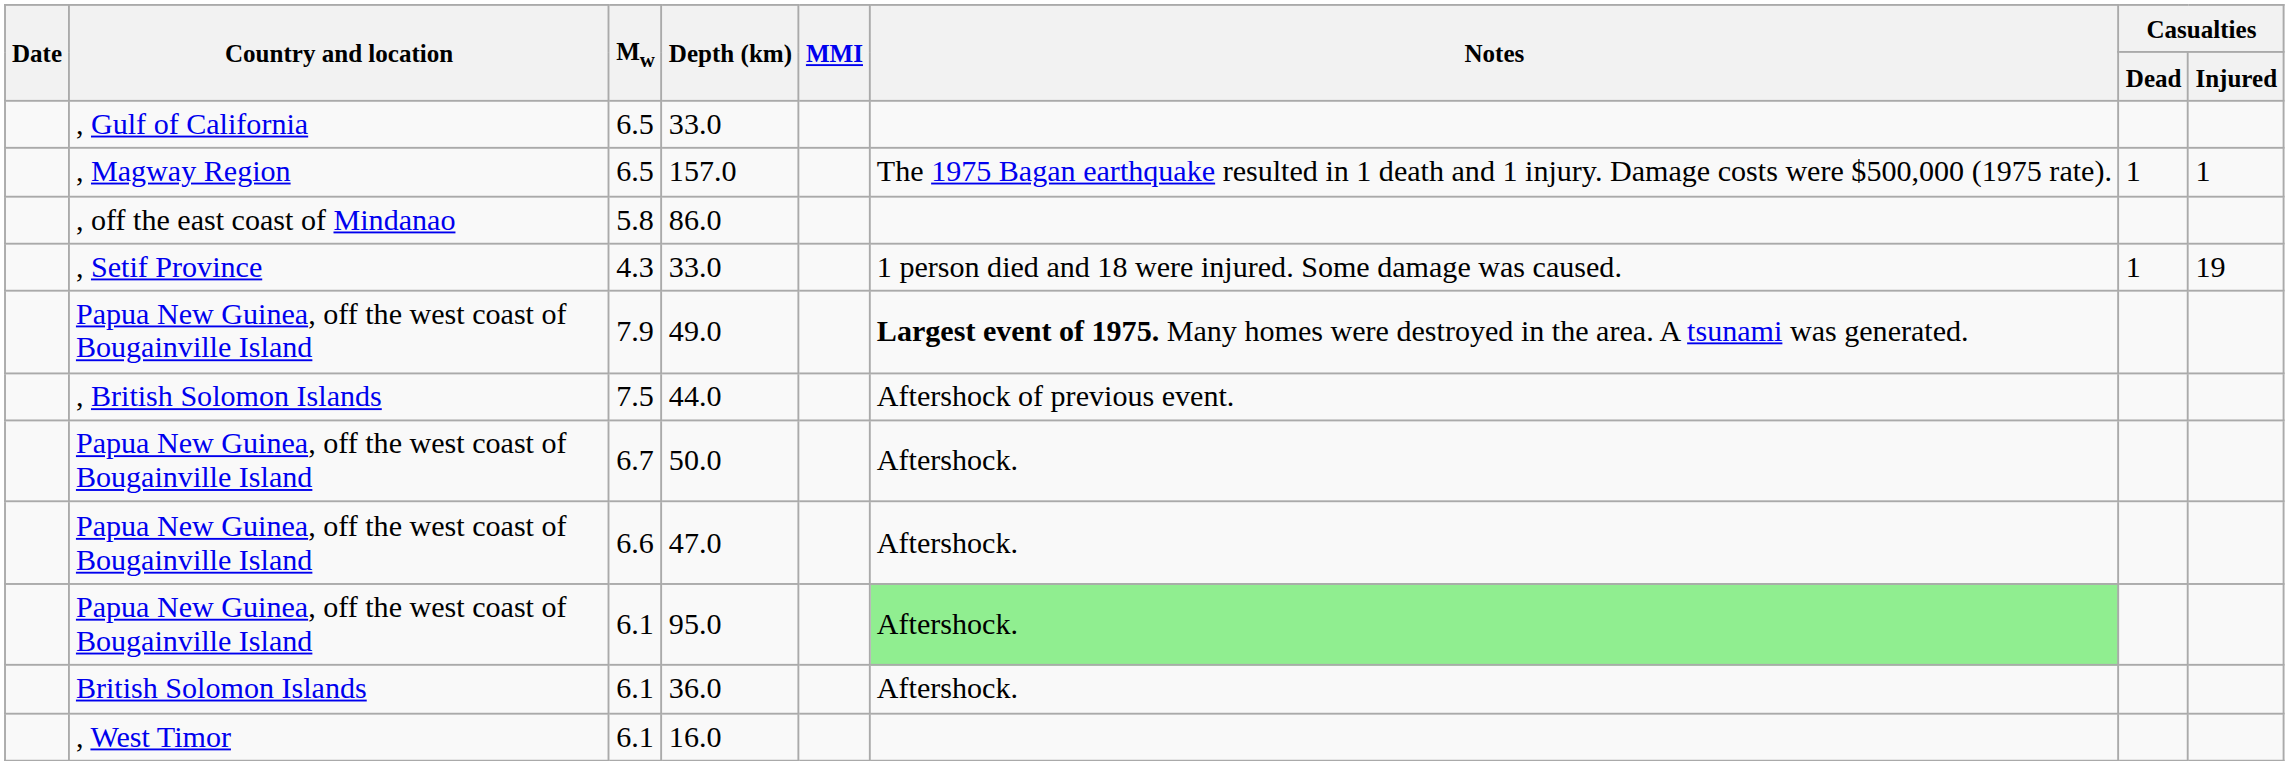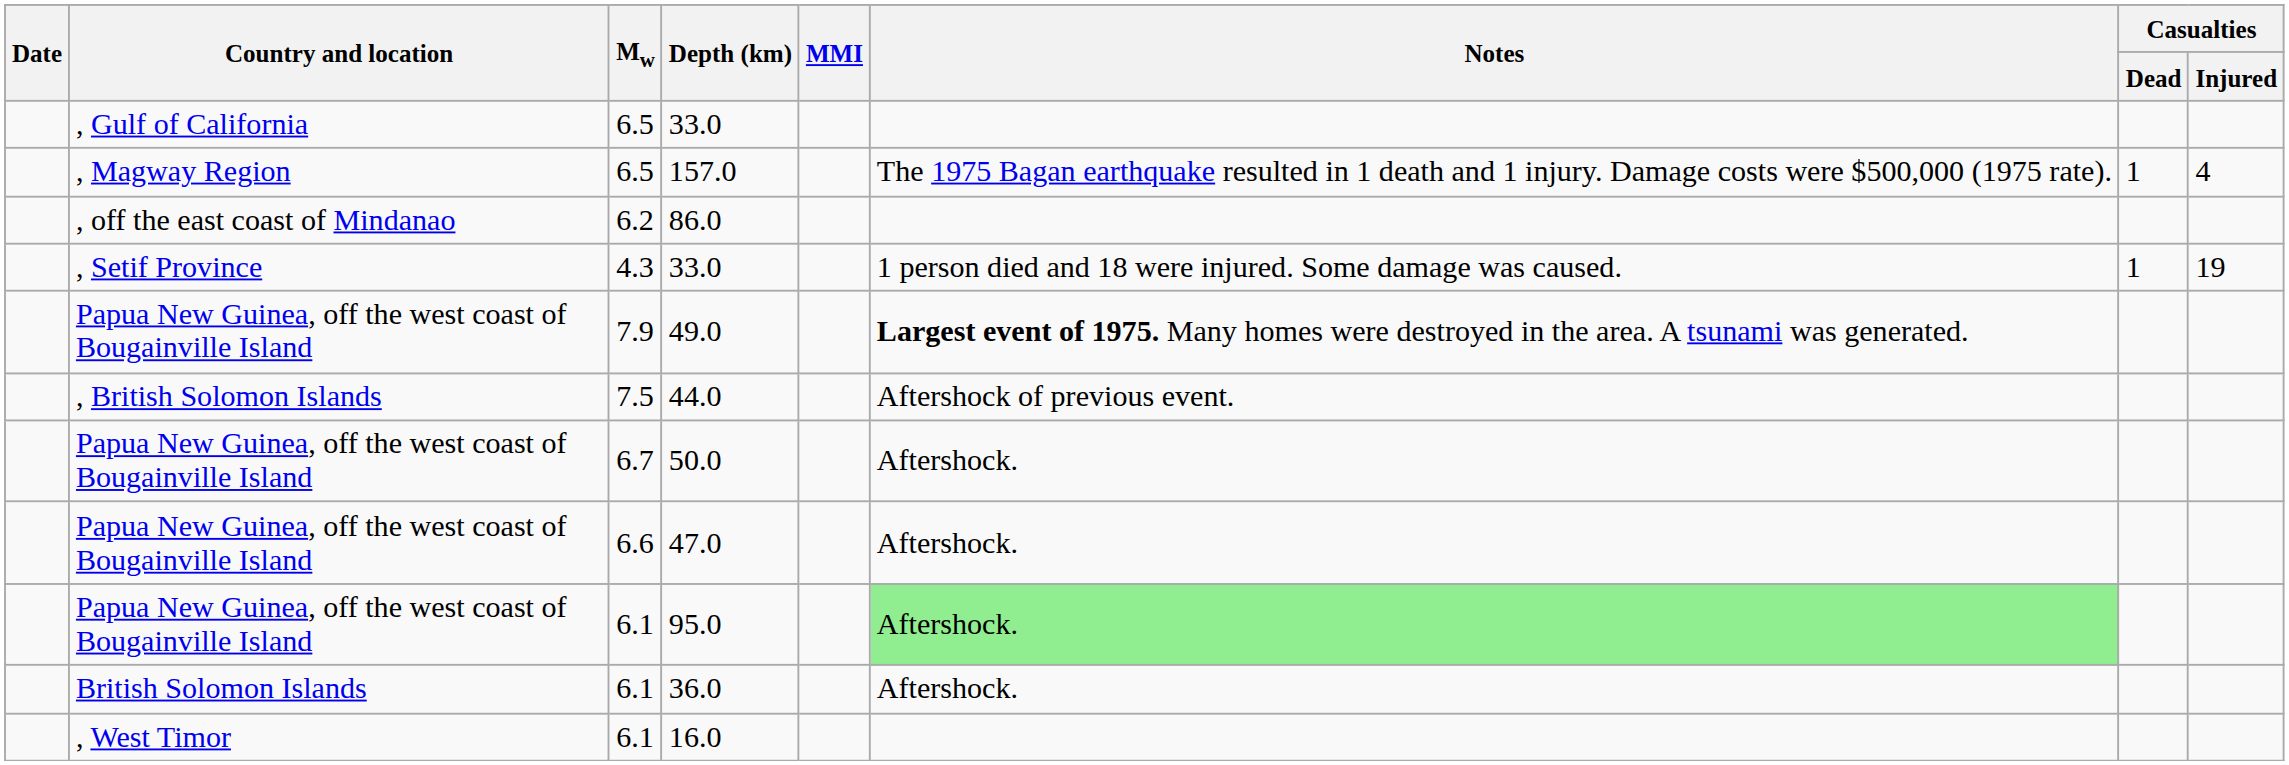157.0 | Casualties / Injured: 1 -> 4
86.0 | Mw: 5.8 -> 6.2
